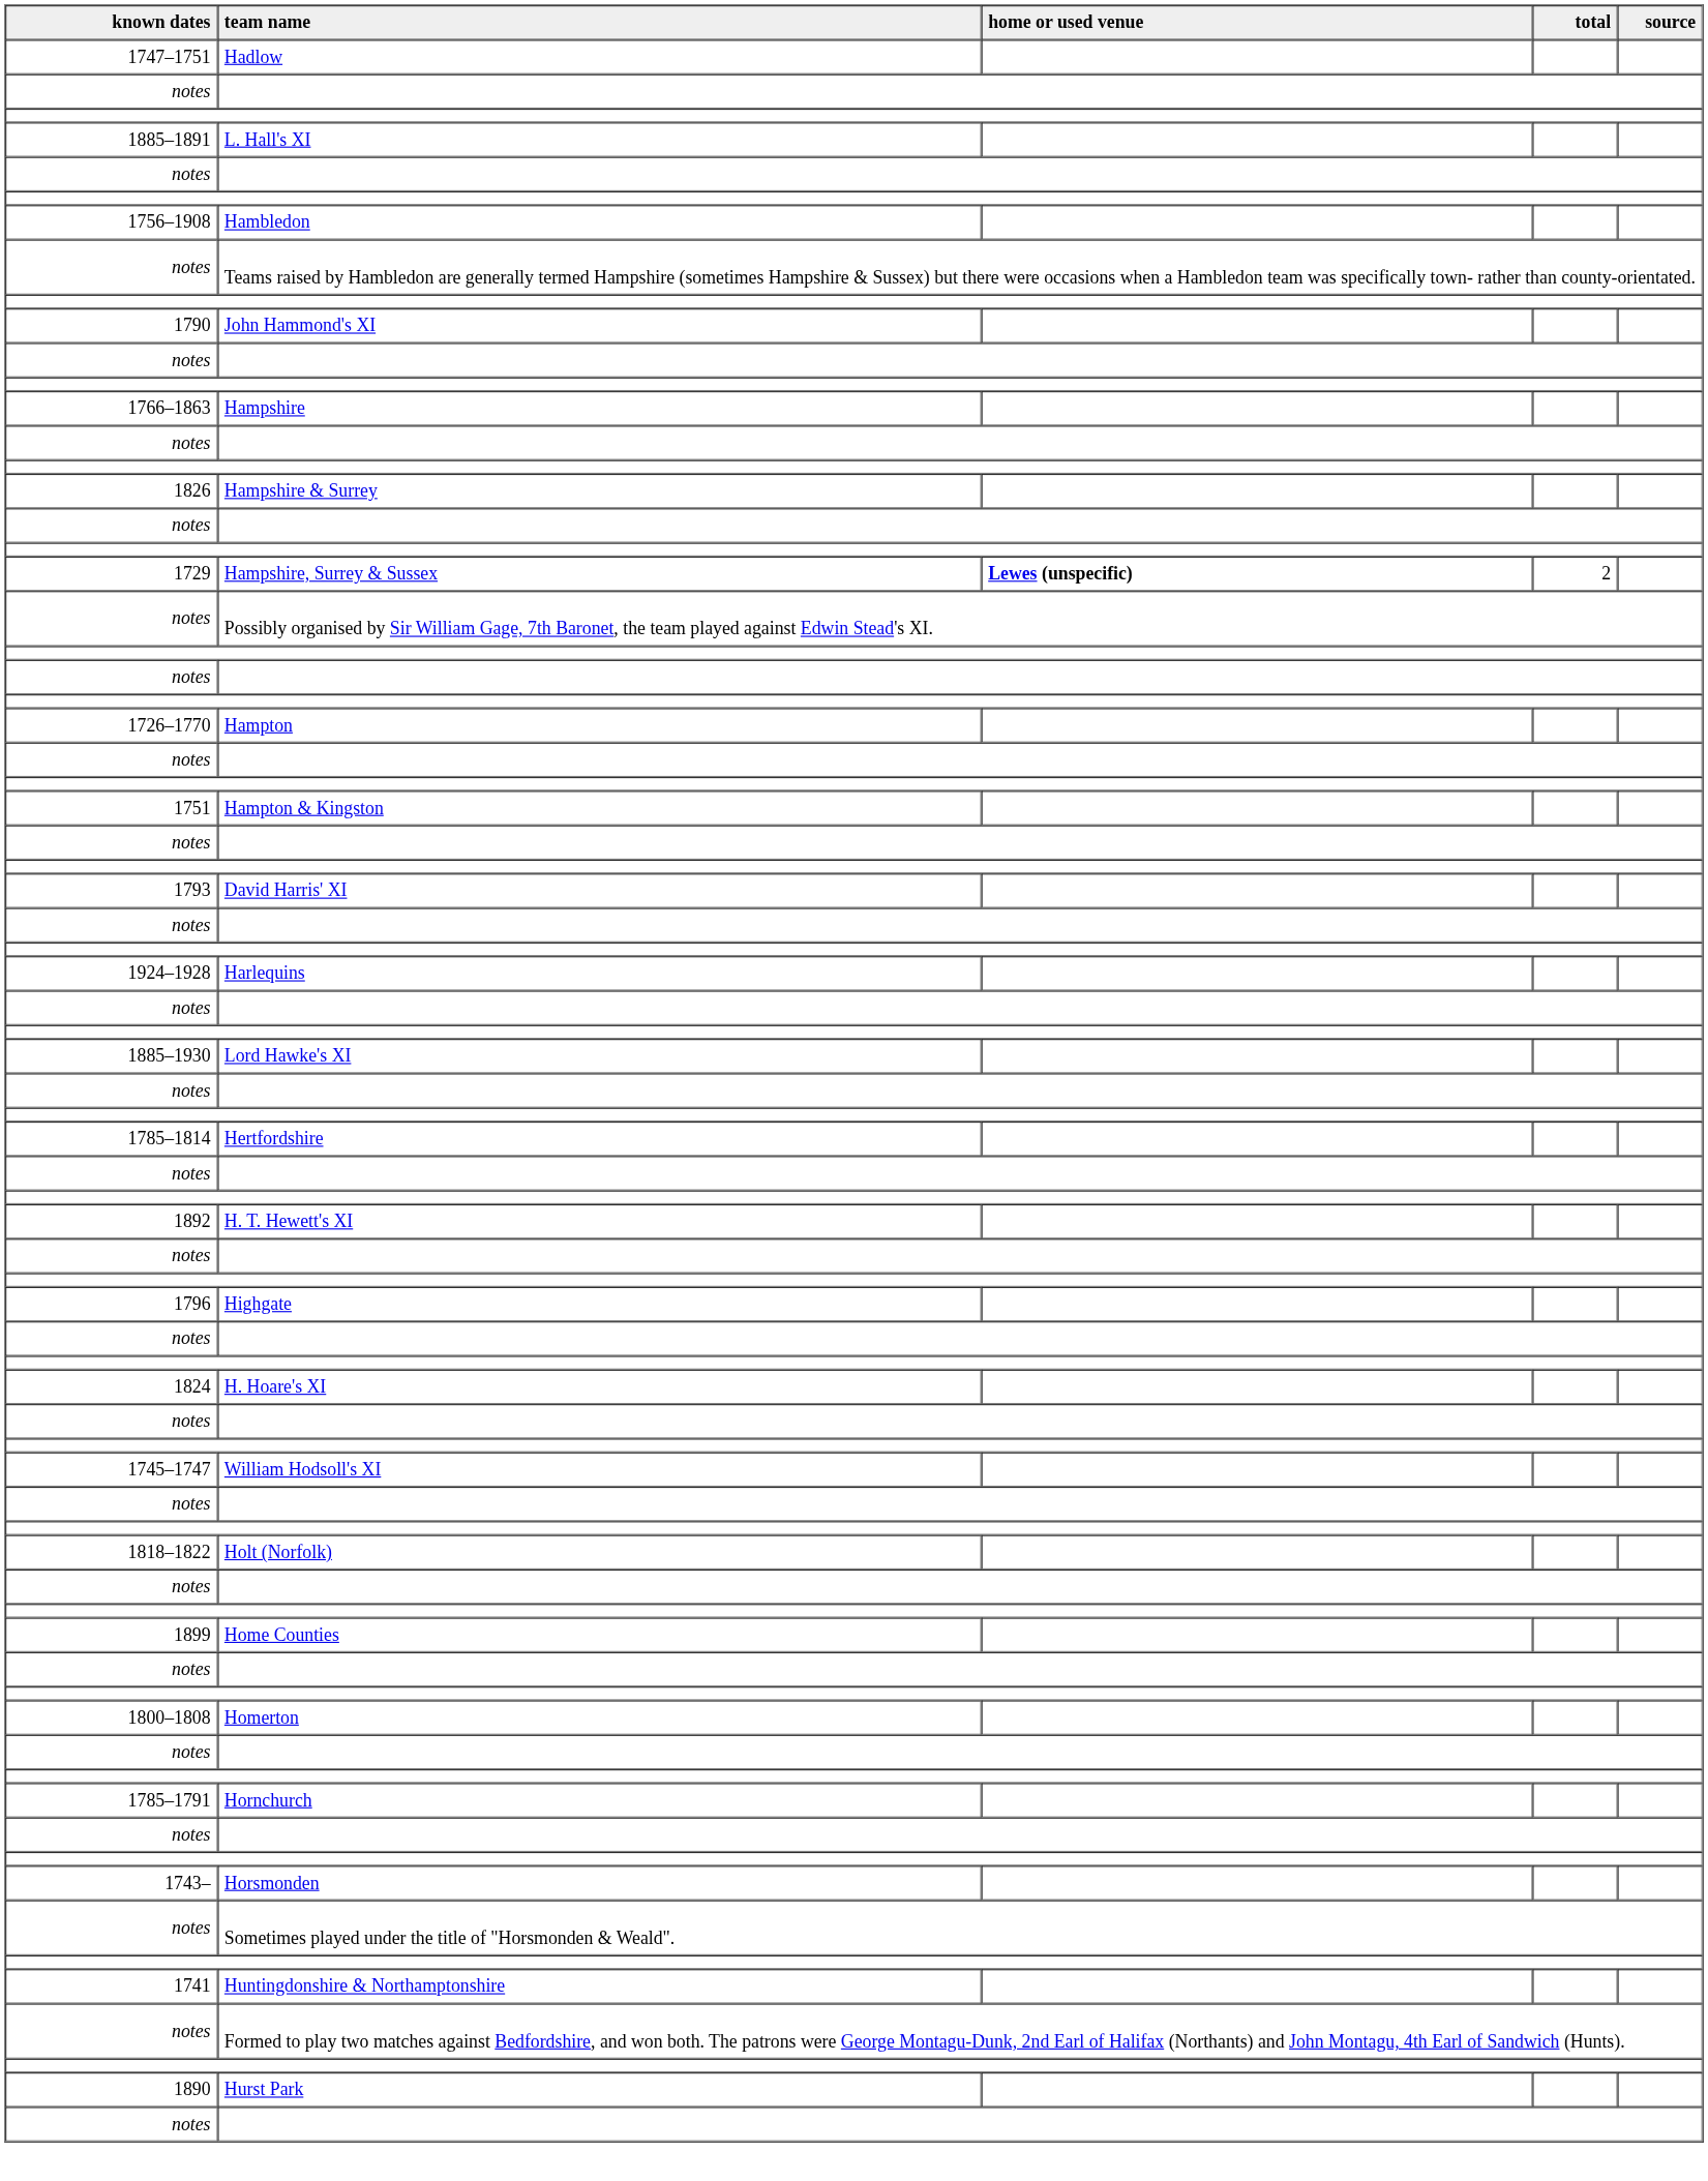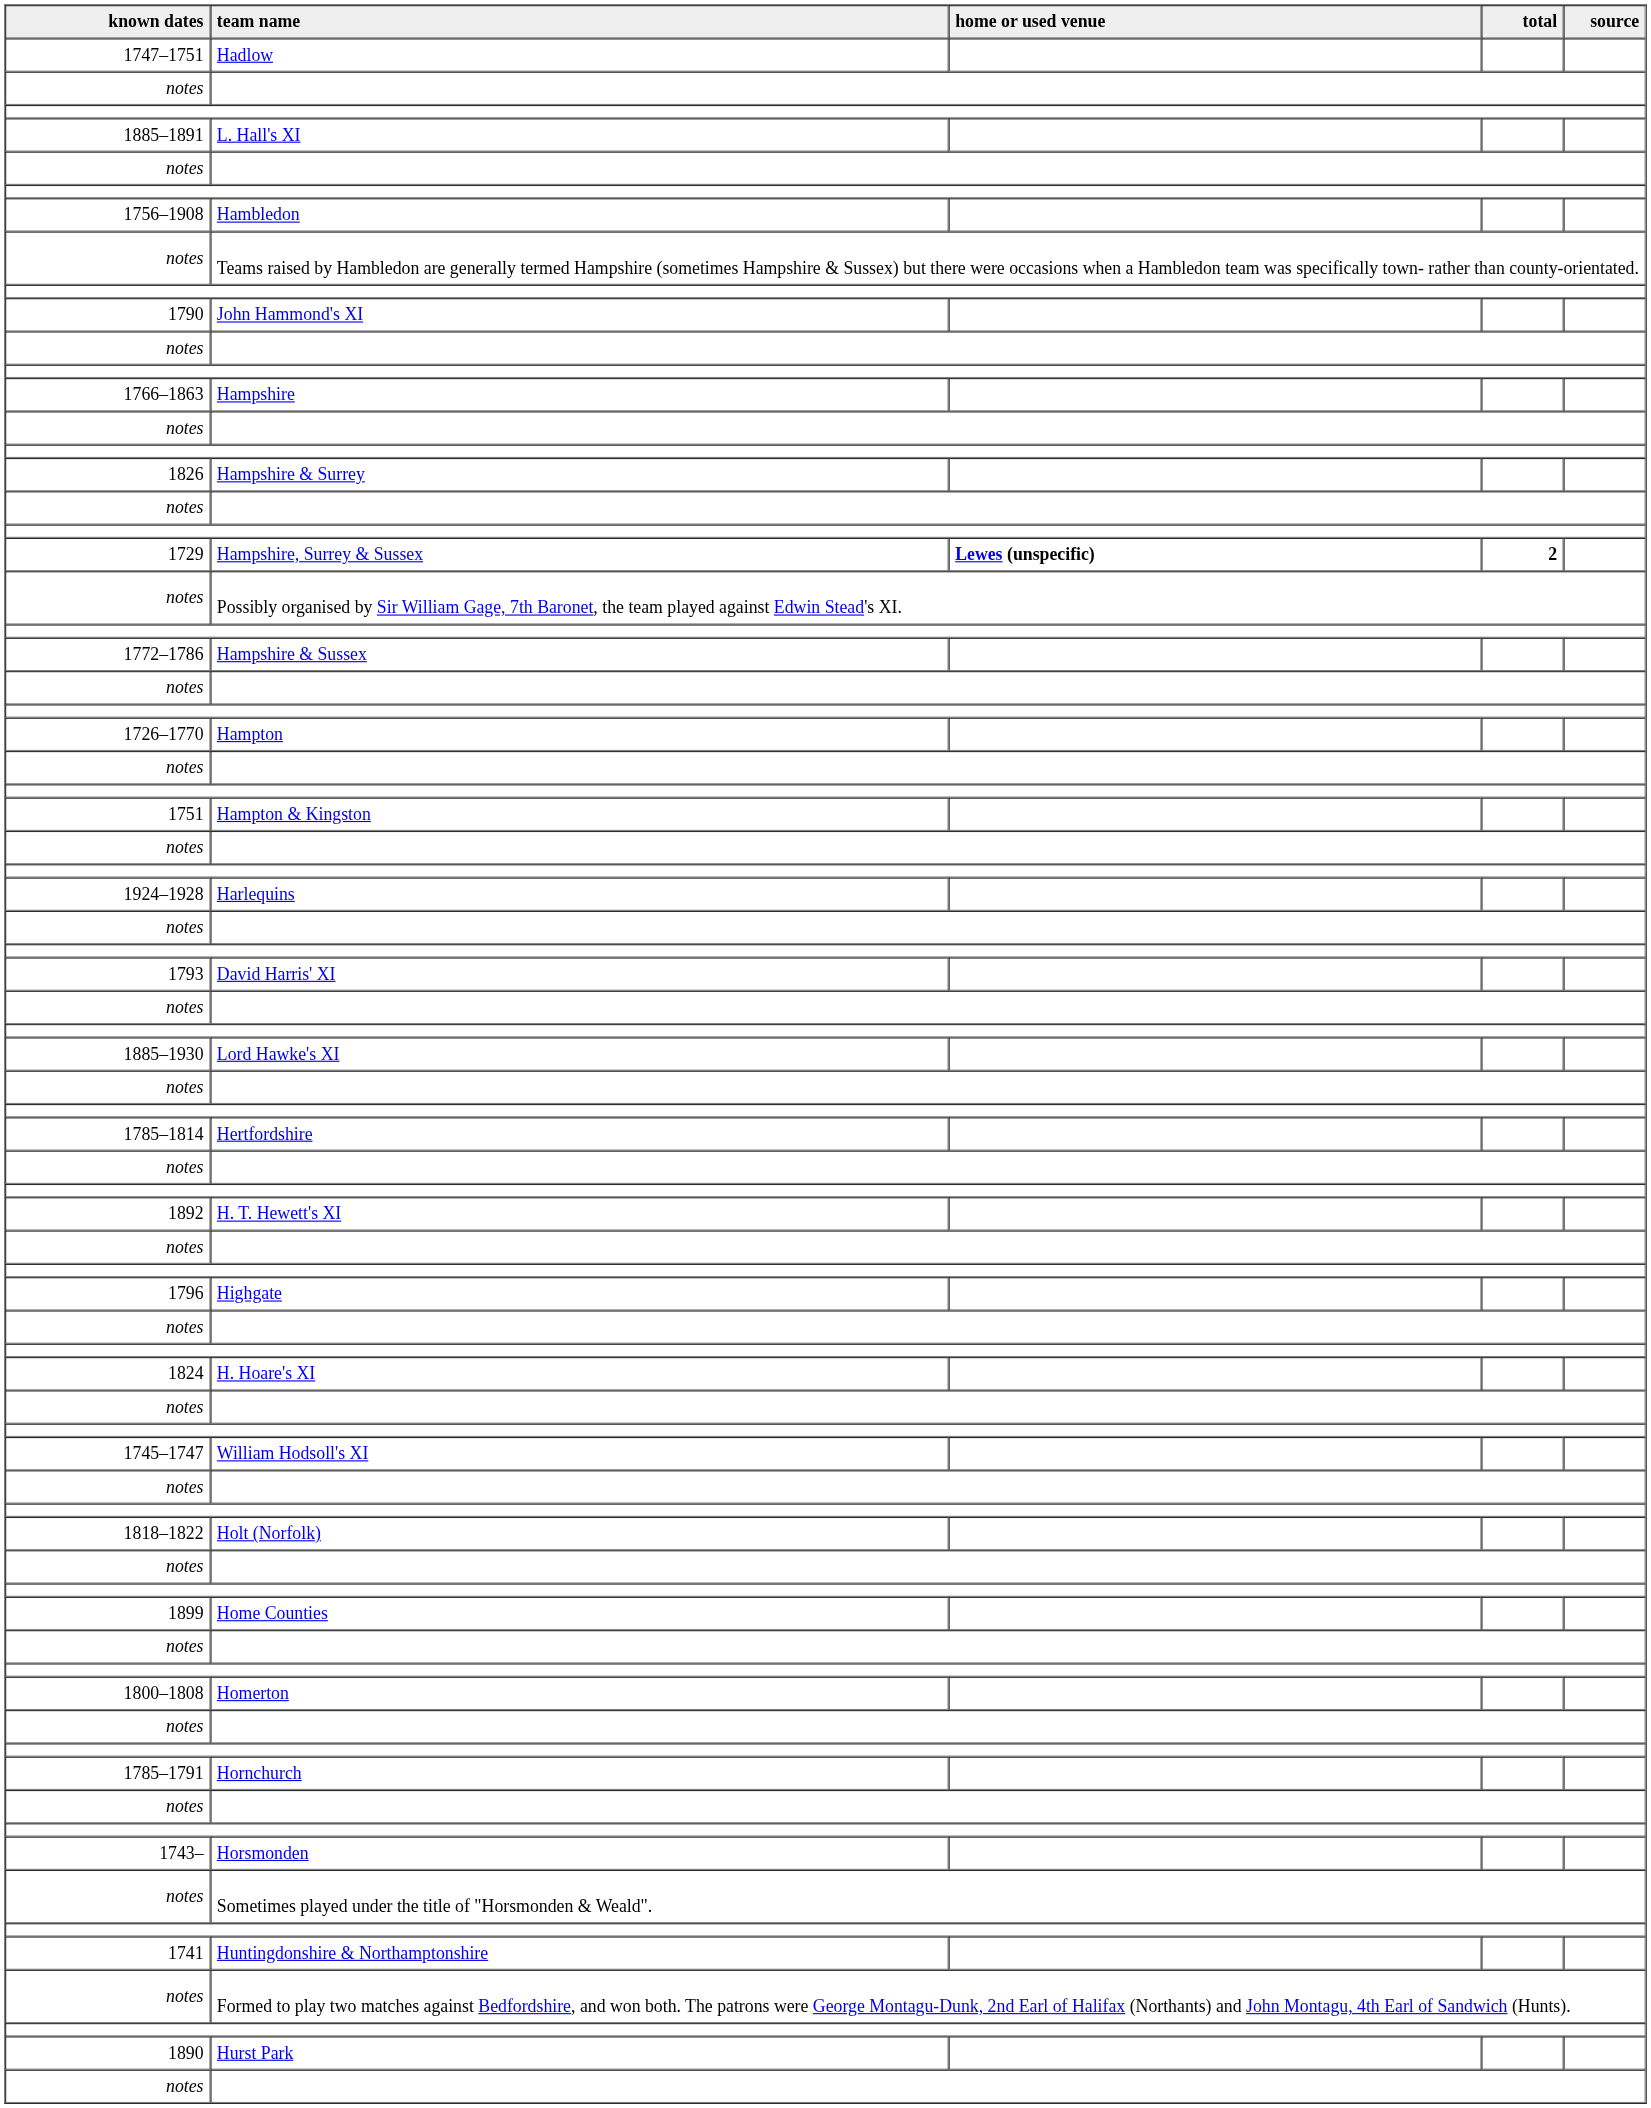Hampshire, Surrey & Sussex | total: normal -> bold
+ row: 1772–1786 | Hampshire & Sussex
rows swapped: Harlequins <-> David Harris' XI
